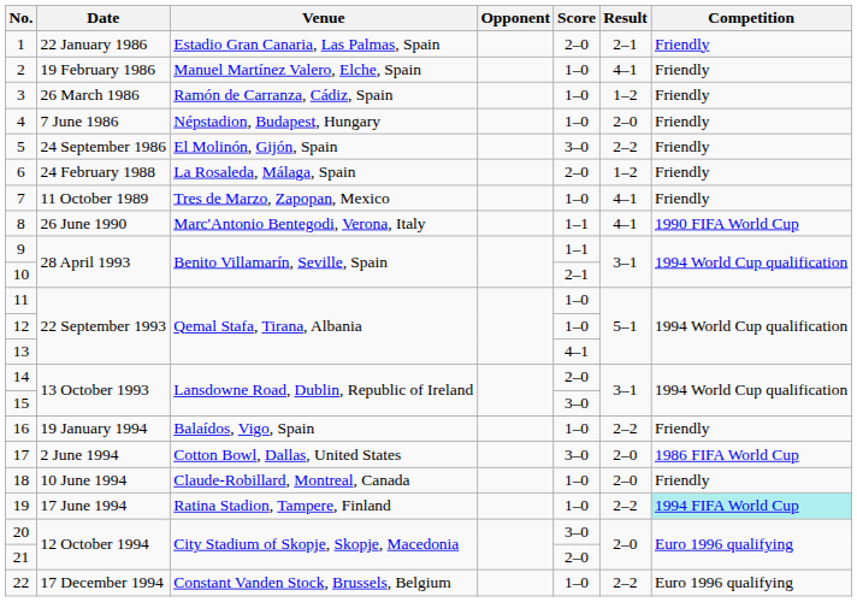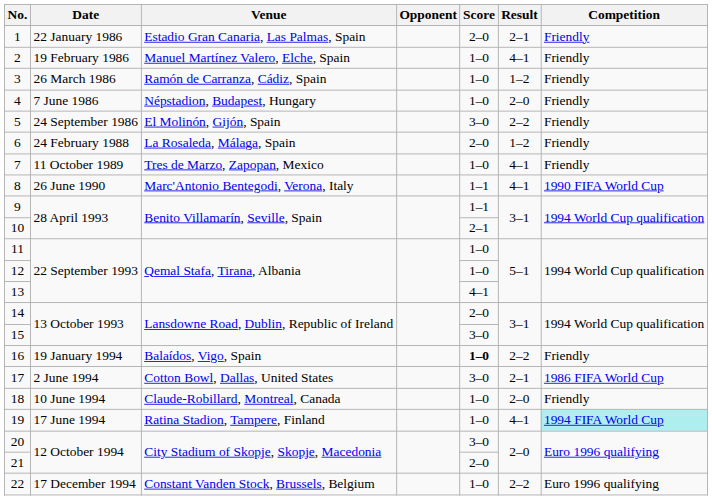16 | Score: normal -> bold
17 | Result: 2–0 -> 2–1
19 | Result: 2–2 -> 4–1
